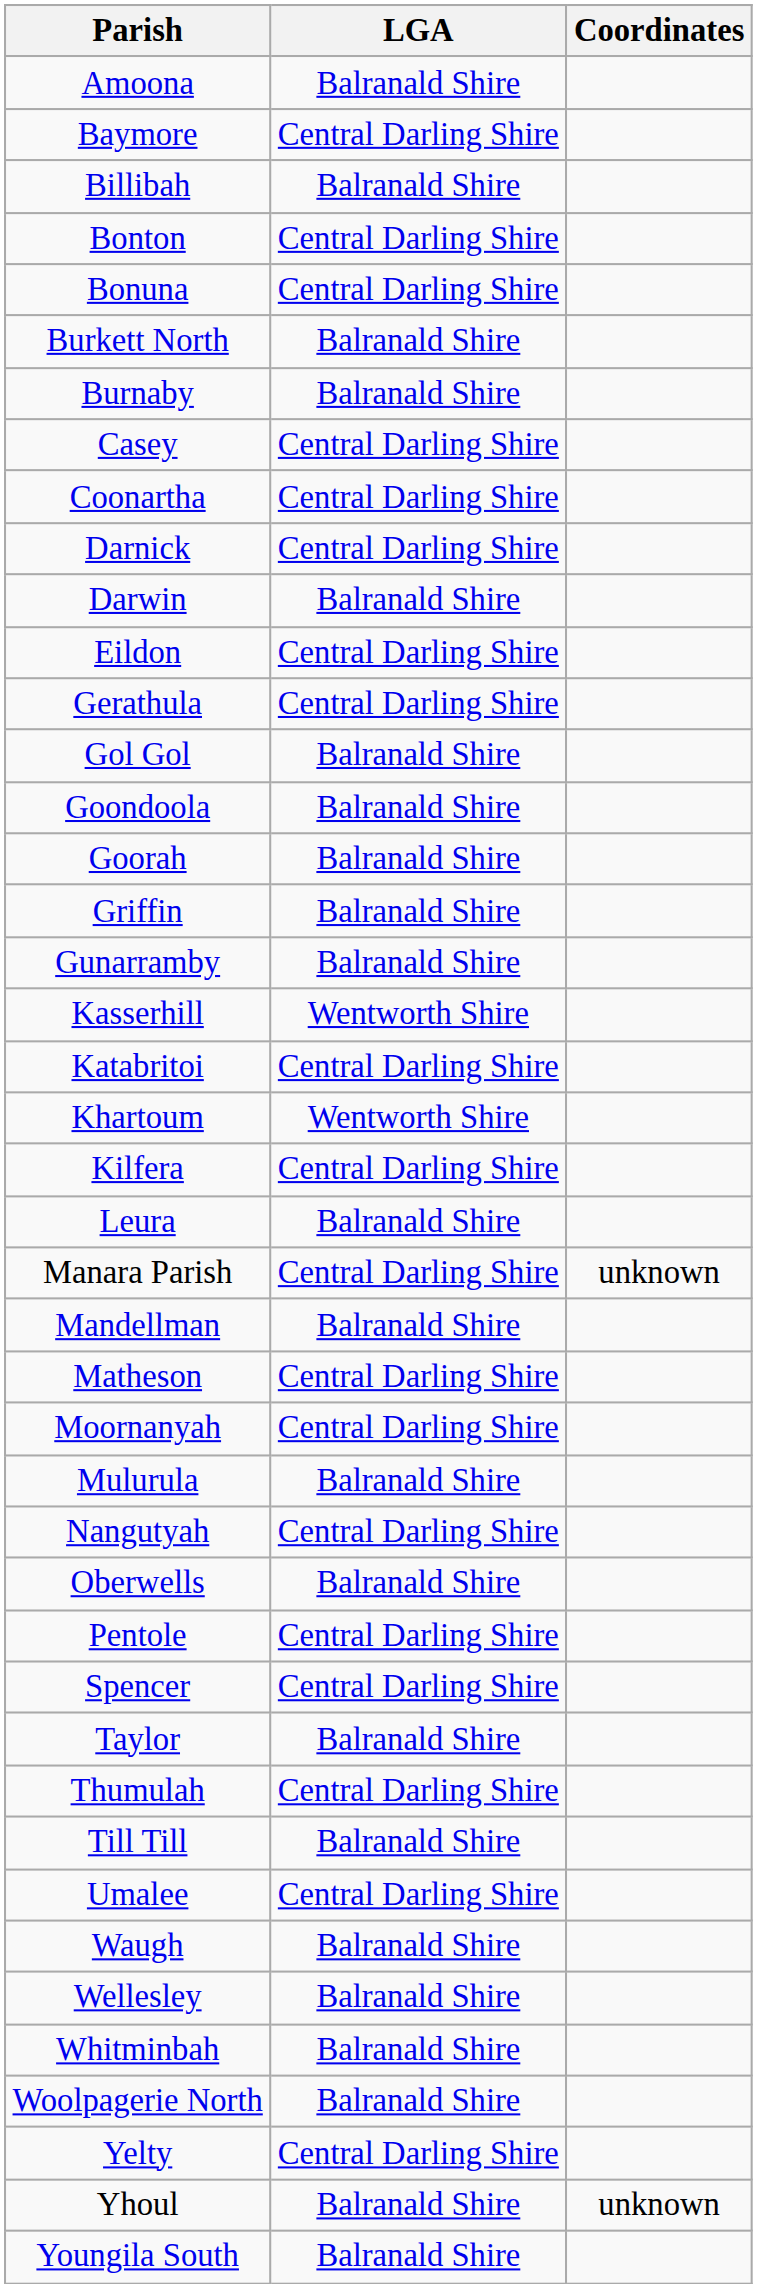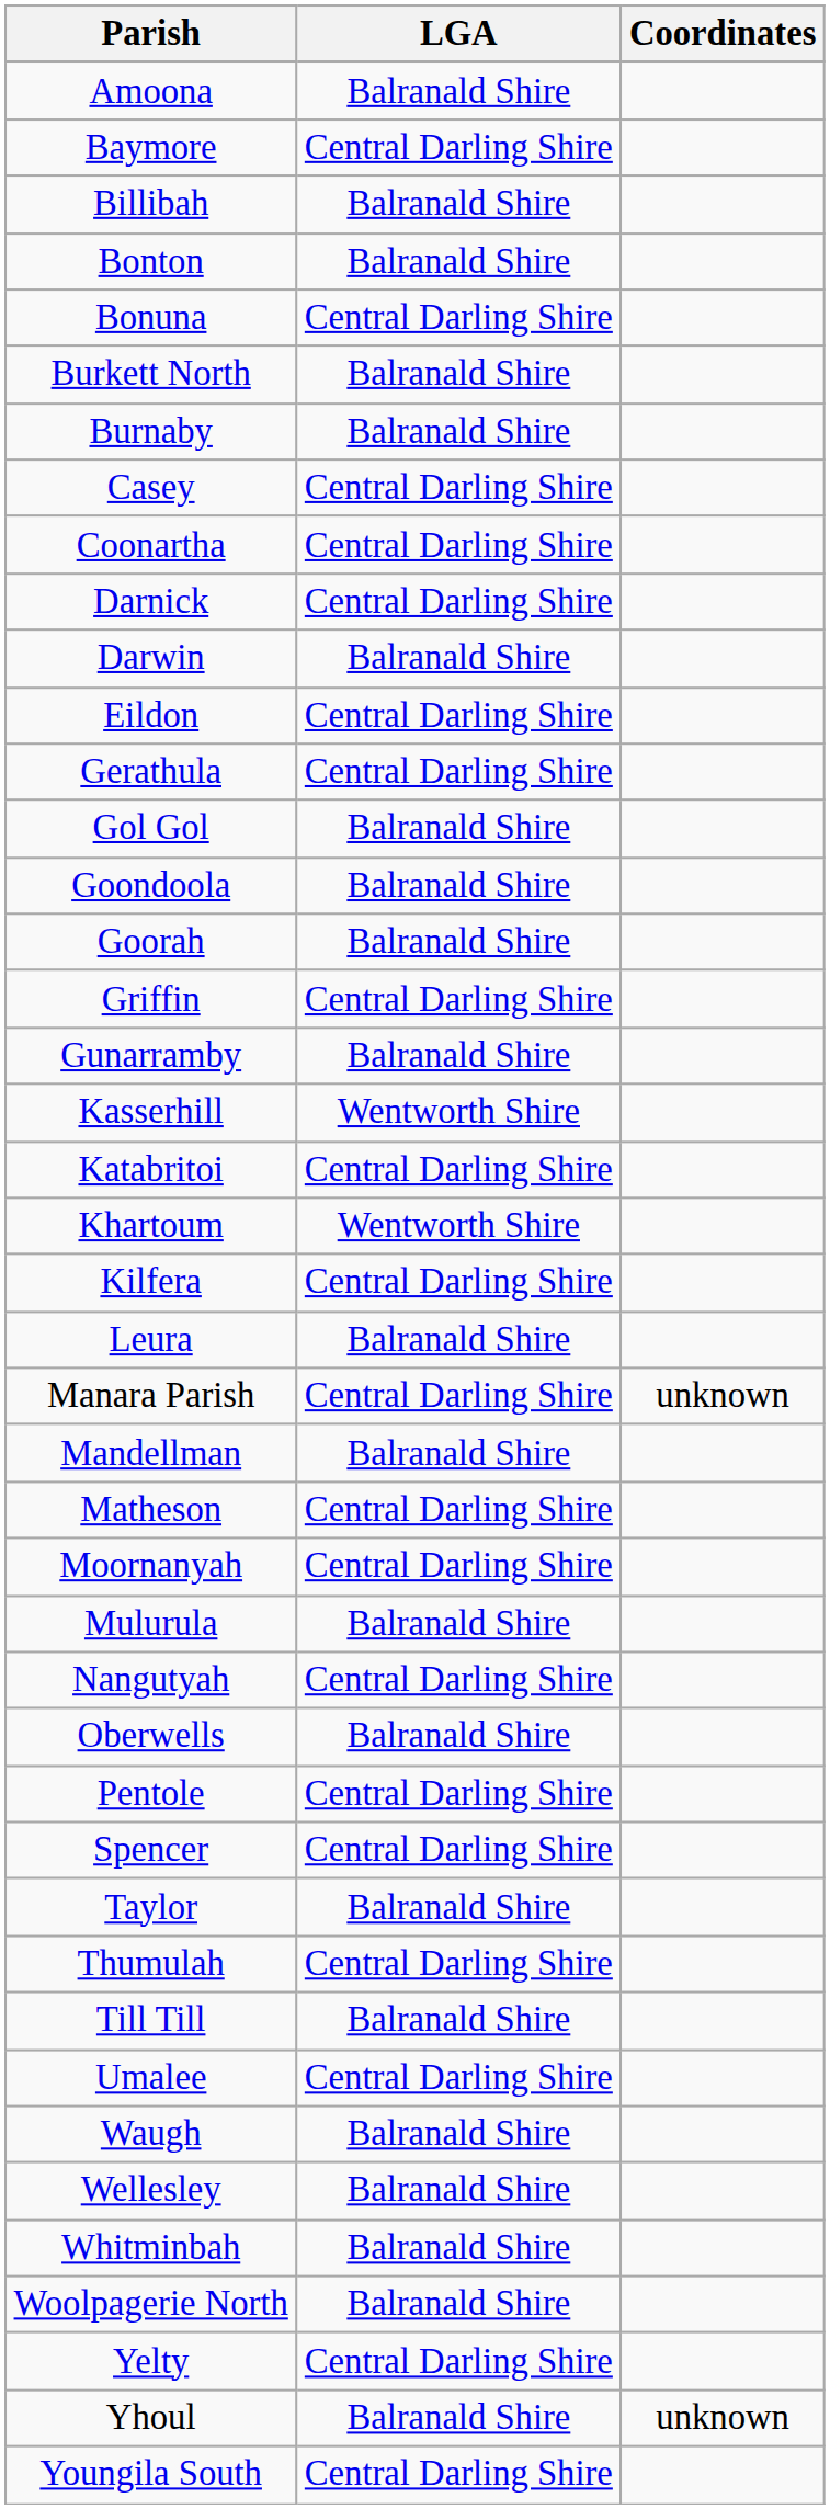Bonton | LGA: Central Darling Shire -> Balranald Shire
Griffin | LGA: Balranald Shire -> Central Darling Shire
Youngila South | LGA: Balranald Shire -> Central Darling Shire
